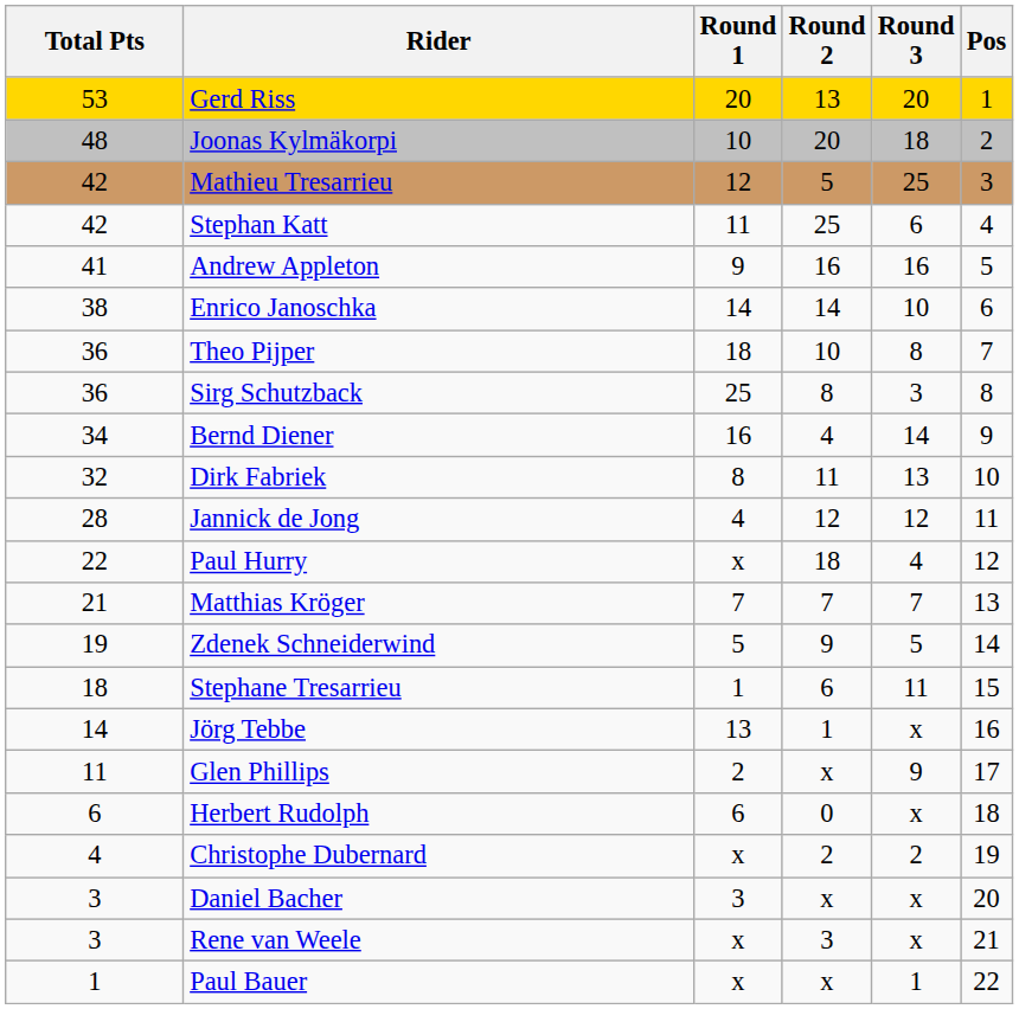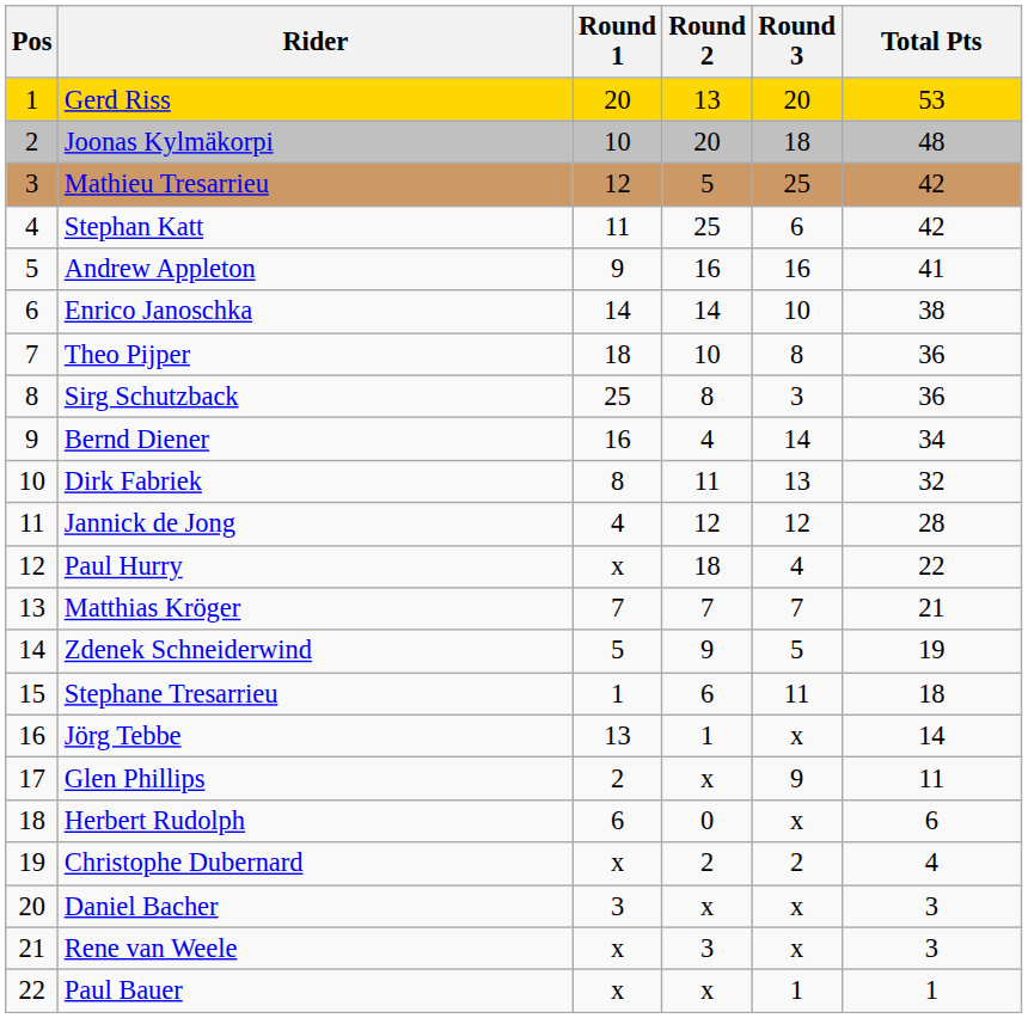columns swapped: Pos <-> Total Pts
